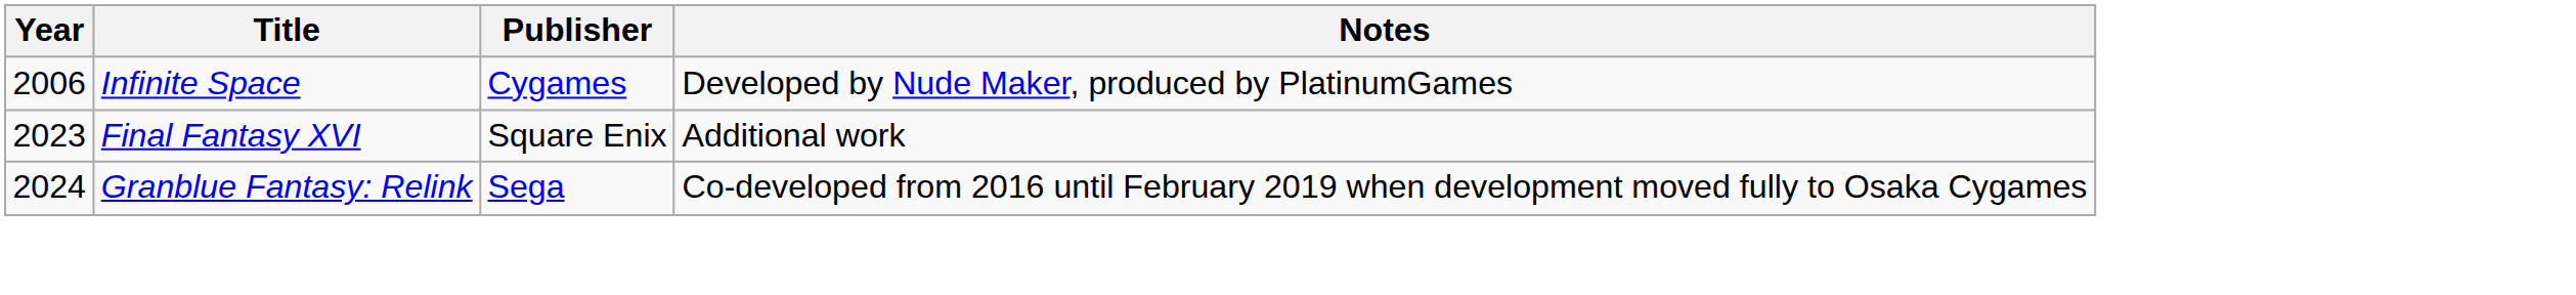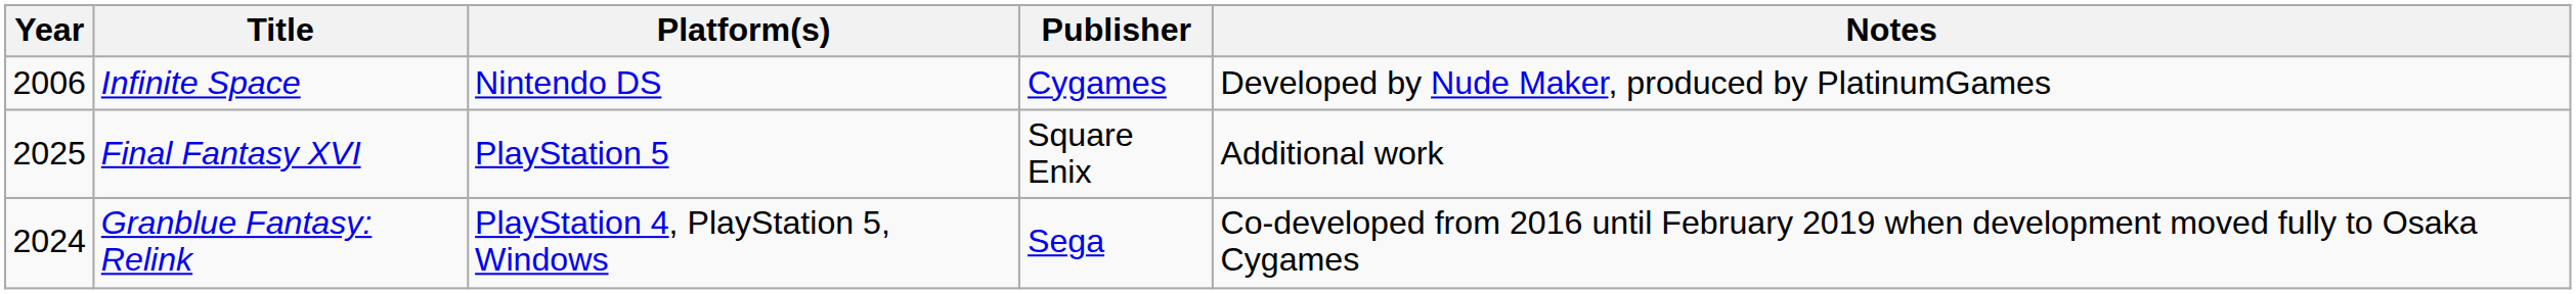+ column: Platform(s) | Nintendo DS | PlayStation 5 | PlayStation 4, PlayStation 5, Windows
Final Fantasy XVI | Year: 2023 -> 2025
